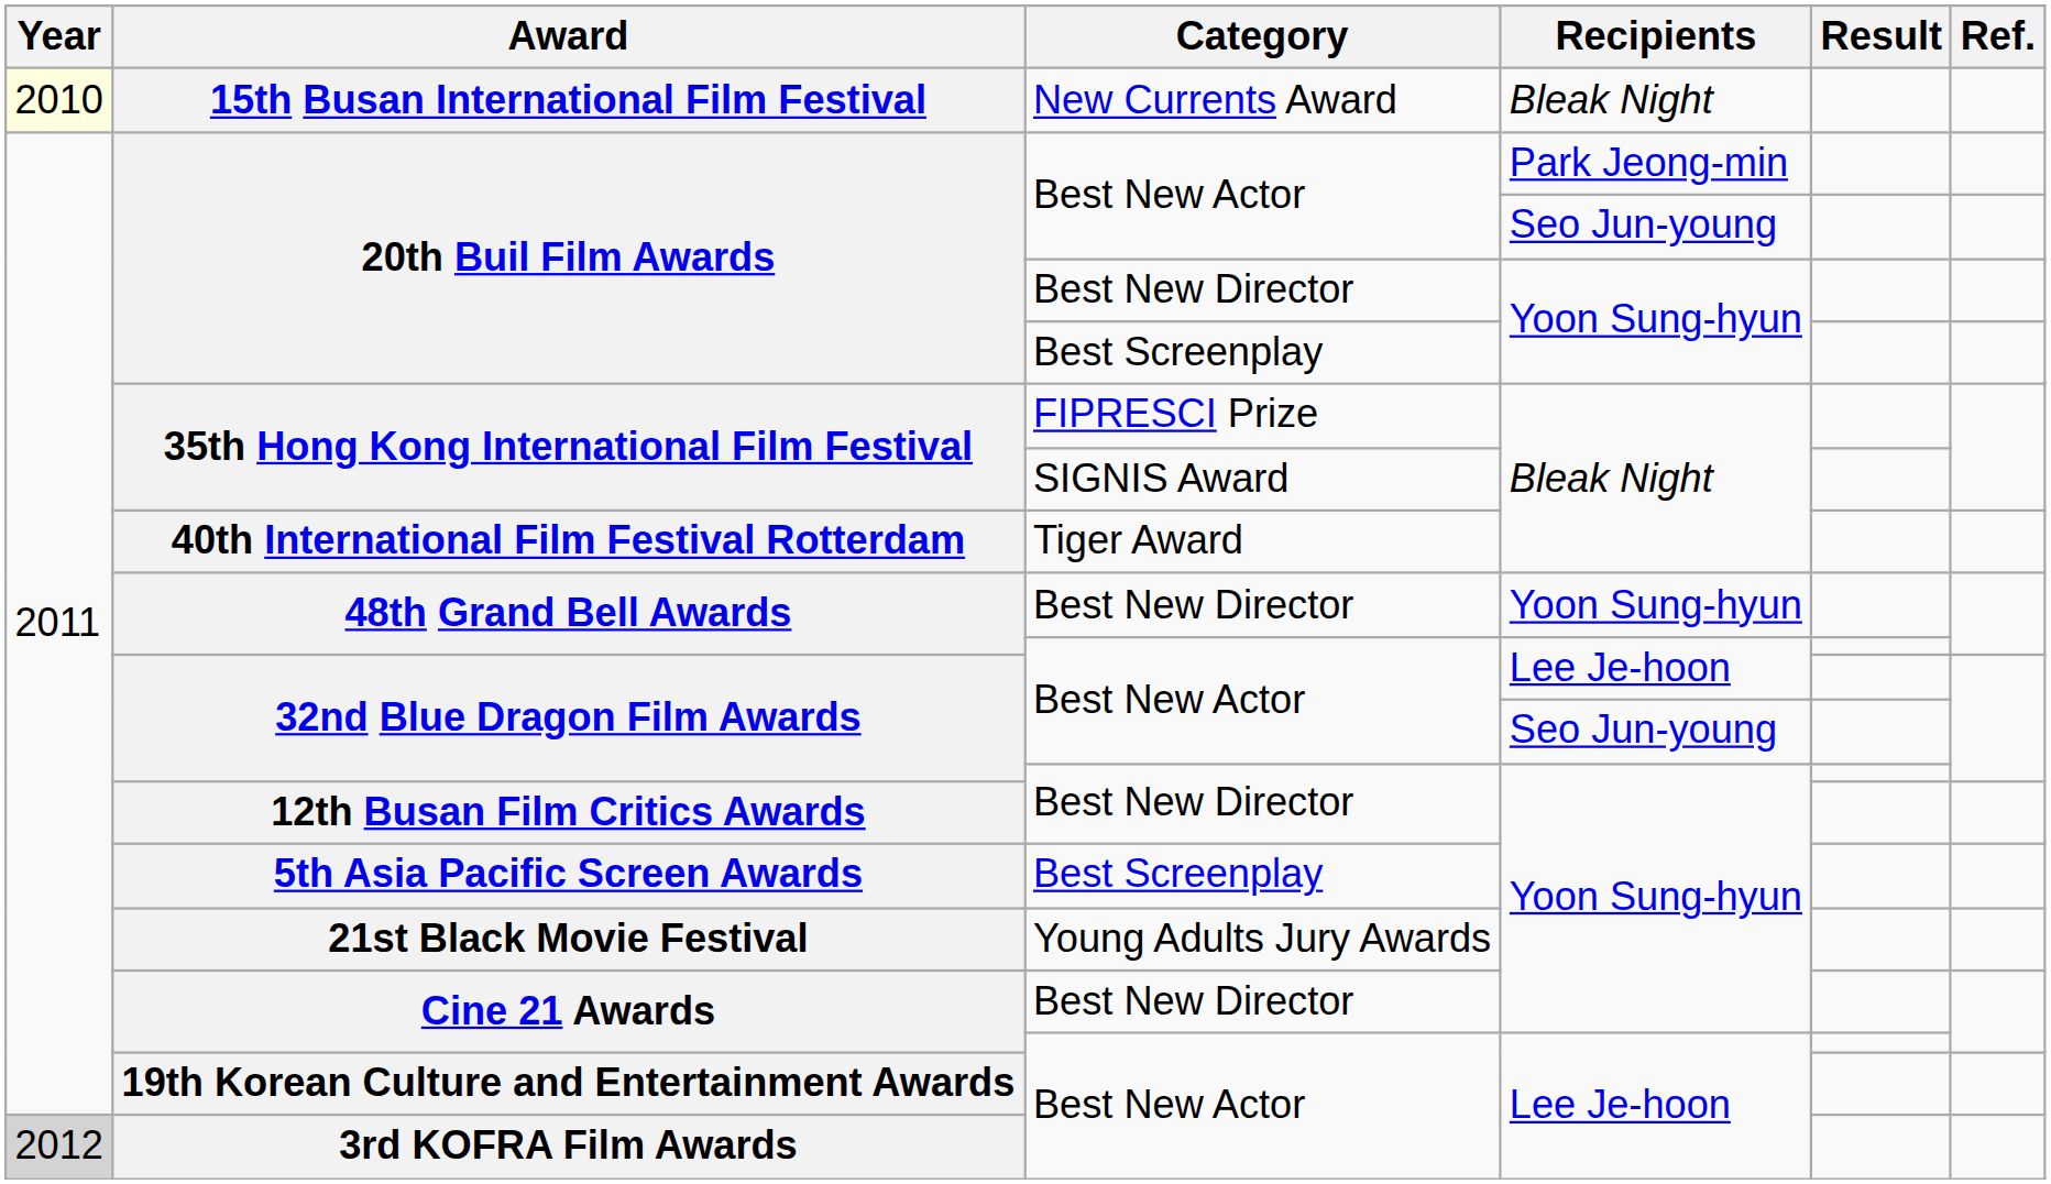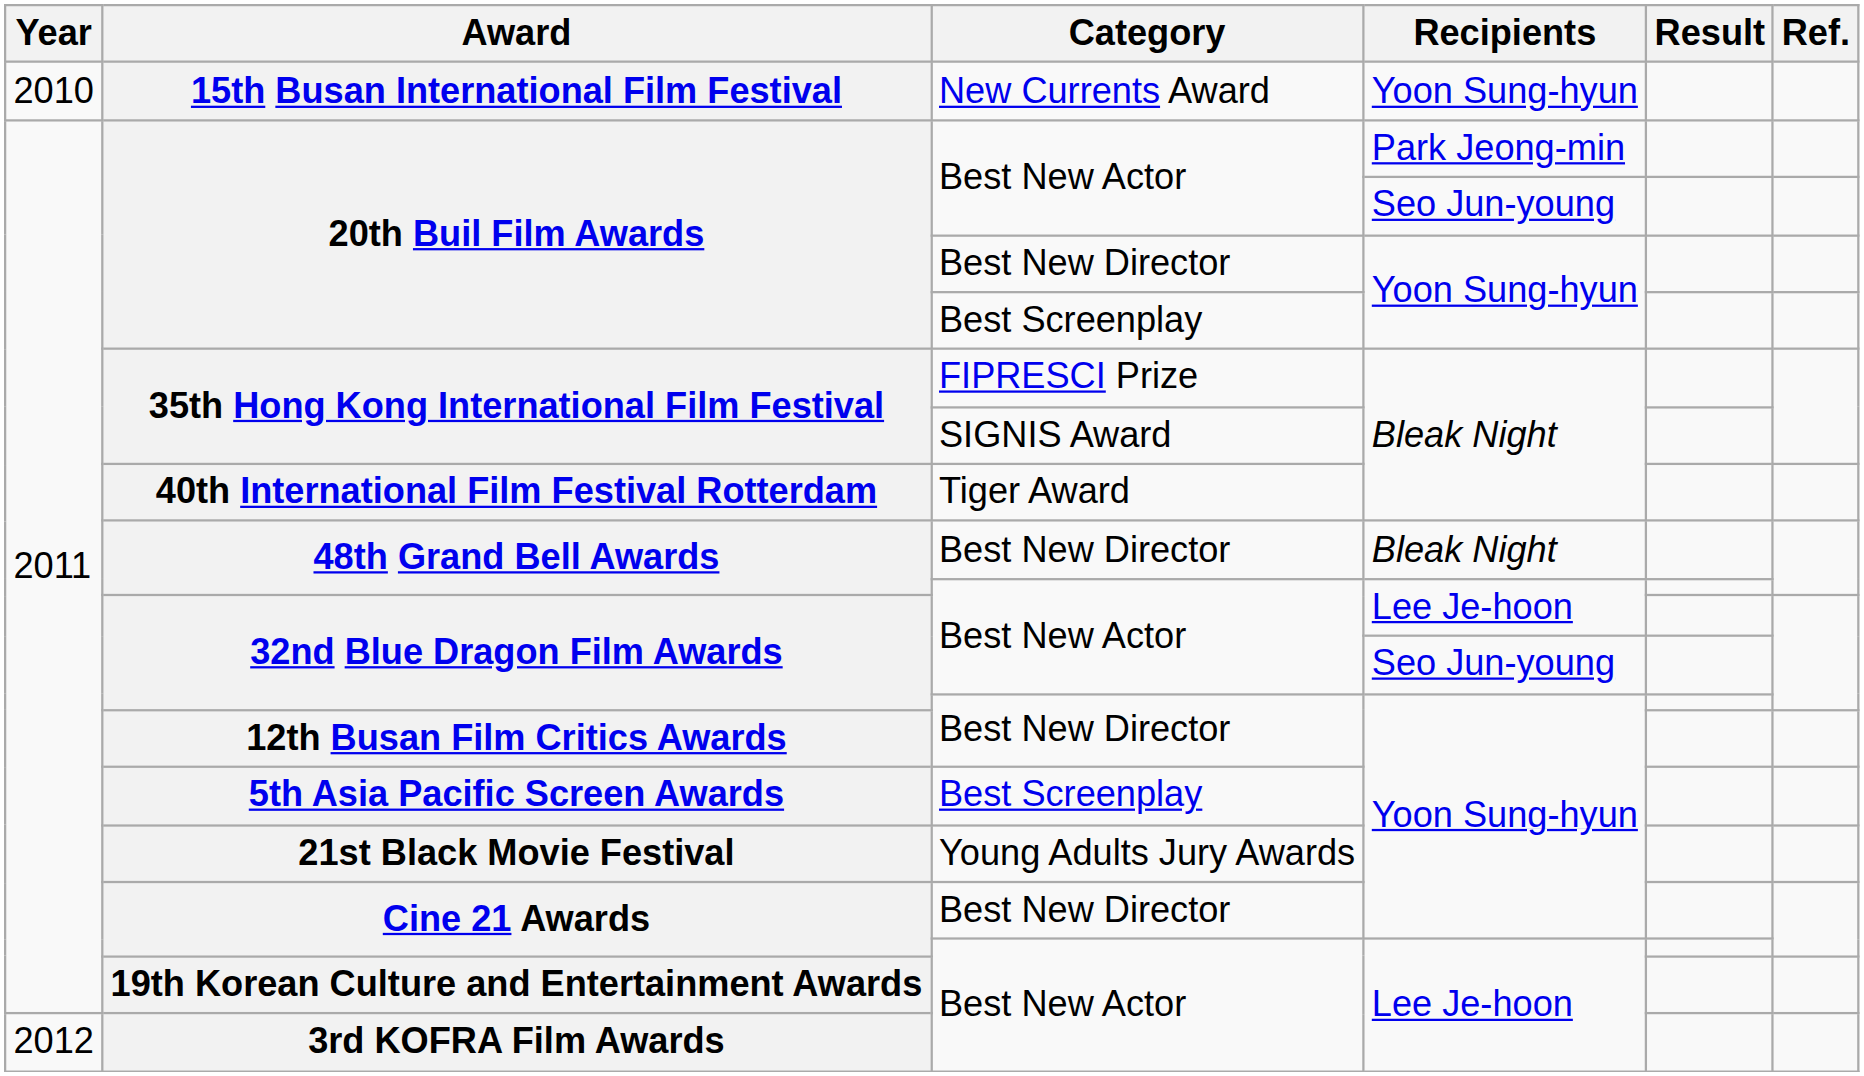15th Busan International Film Festival | Year: lightyellow background -> no background
15th Busan International Film Festival | Recipients: Bleak Night -> Yoon Sung-hyun
48th Grand Bell Awards / Best New Director | Recipients: Yoon Sung-hyun -> Bleak Night
3rd KOFRA Film Awards | Year: lightgrey background -> no background
